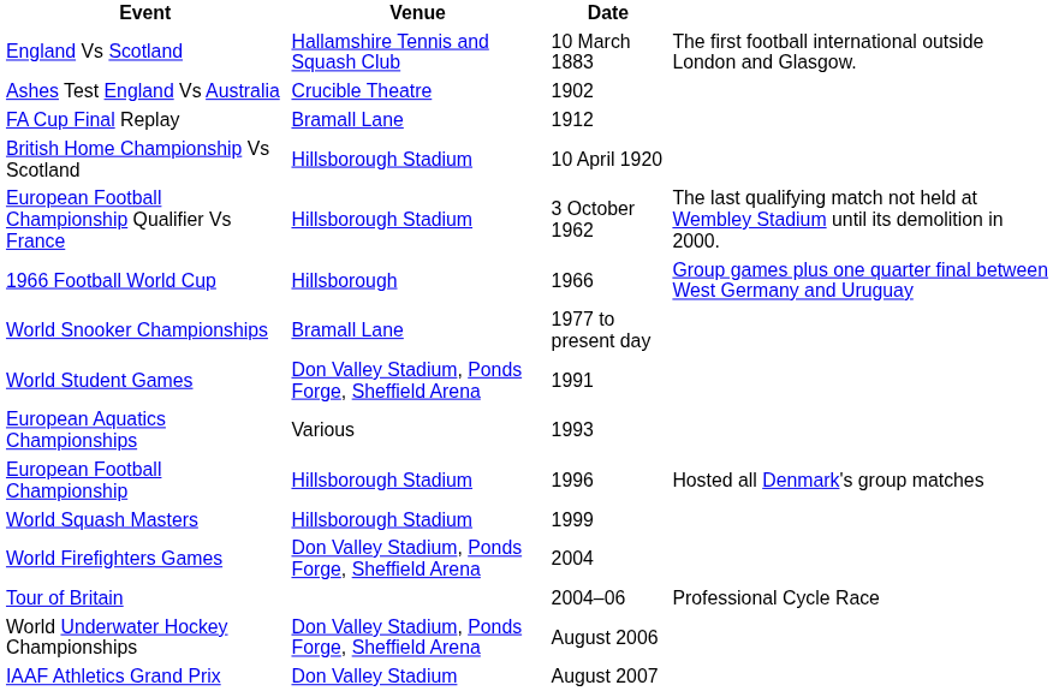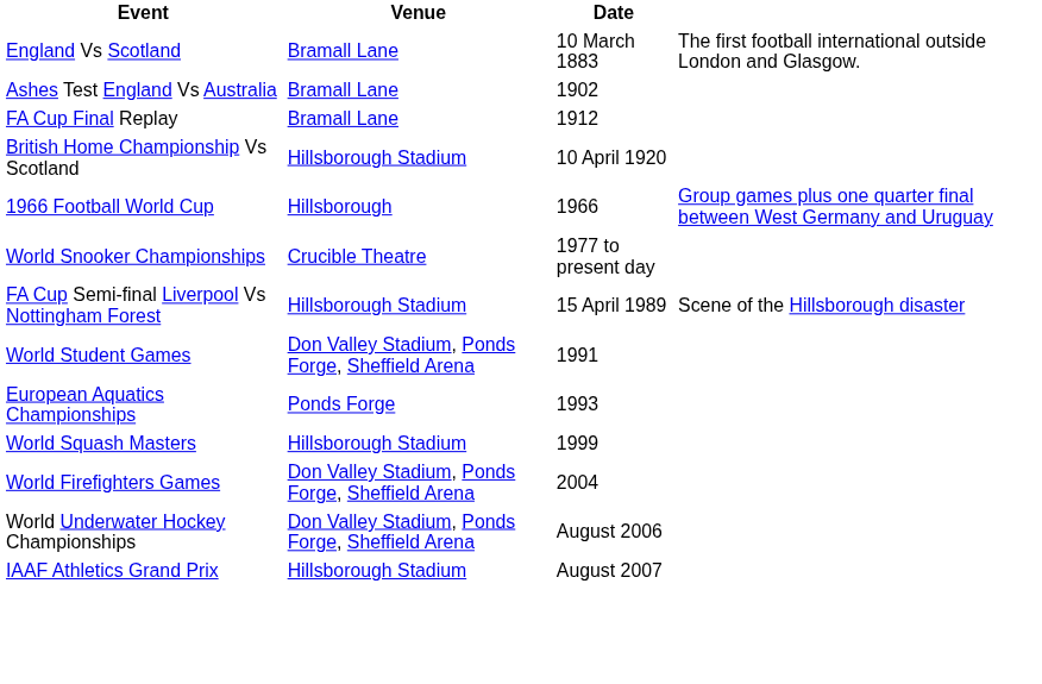England Vs Scotland | Venue: Hallamshire Tennis and Squash Club -> Bramall Lane
Ashes Test England Vs Australia | Venue: Crucible Theatre -> Bramall Lane
- row: European Football Championship Qualifier Vs France | Hillsborough Stadium | 3 October 1962 | The last qualifying match not held at Wembley Stadium until its demolition in 2000.
World Snooker Championships | Venue: Bramall Lane -> Crucible Theatre
+ row: FA Cup Semi-final Liverpool Vs Nottingham Forest | Hillsborough Stadium | 15 April 1989 | Scene of the Hillsborough disaster
European Aquatics Championships | Venue: Various -> Ponds Forge
- row: European Football Championship | Hillsborough Stadium | 1996 | Hosted all Denmark's group matches
- row: Tour of Britain | 2004–06 | Professional Cycle Race
IAAF Athletics Grand Prix | Venue: Don Valley Stadium -> Hillsborough Stadium
